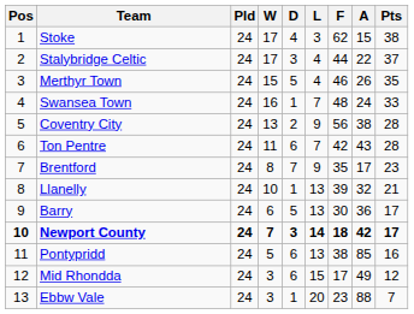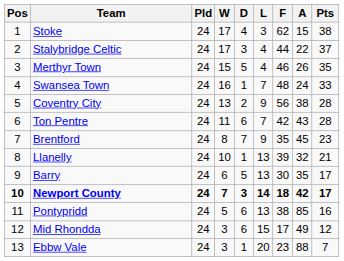Brentford | A: 17 -> 45
Barry | A: 36 -> 35
